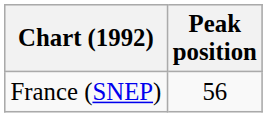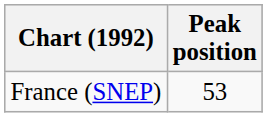France (SNEP) | Peak position: 56 -> 53
